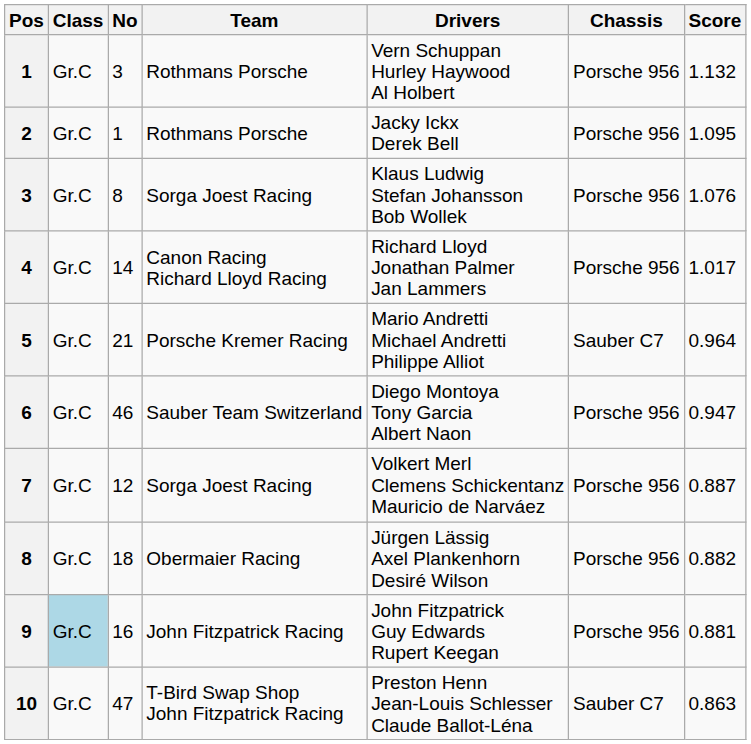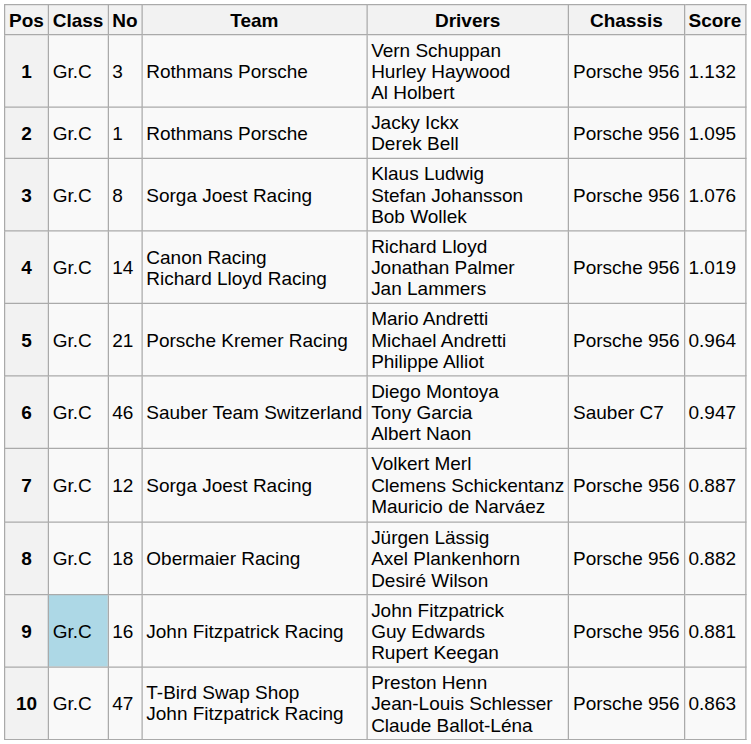4 | Score: 1.017 -> 1.019
5 | Chassis: Sauber C7 -> Porsche 956
6 | Chassis: Porsche 956 -> Sauber C7
10 | Chassis: Sauber C7 -> Porsche 956
